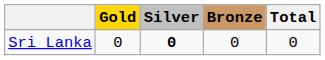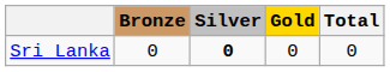columns swapped: Gold <-> Bronze
